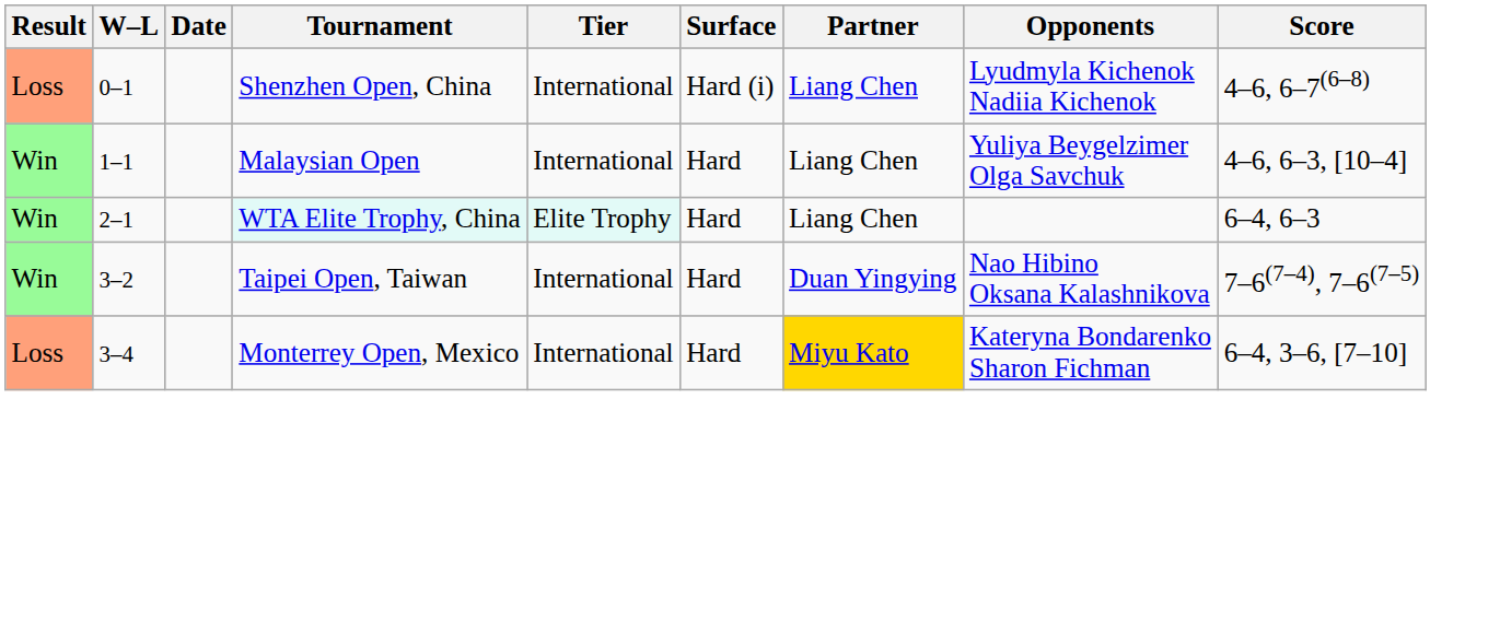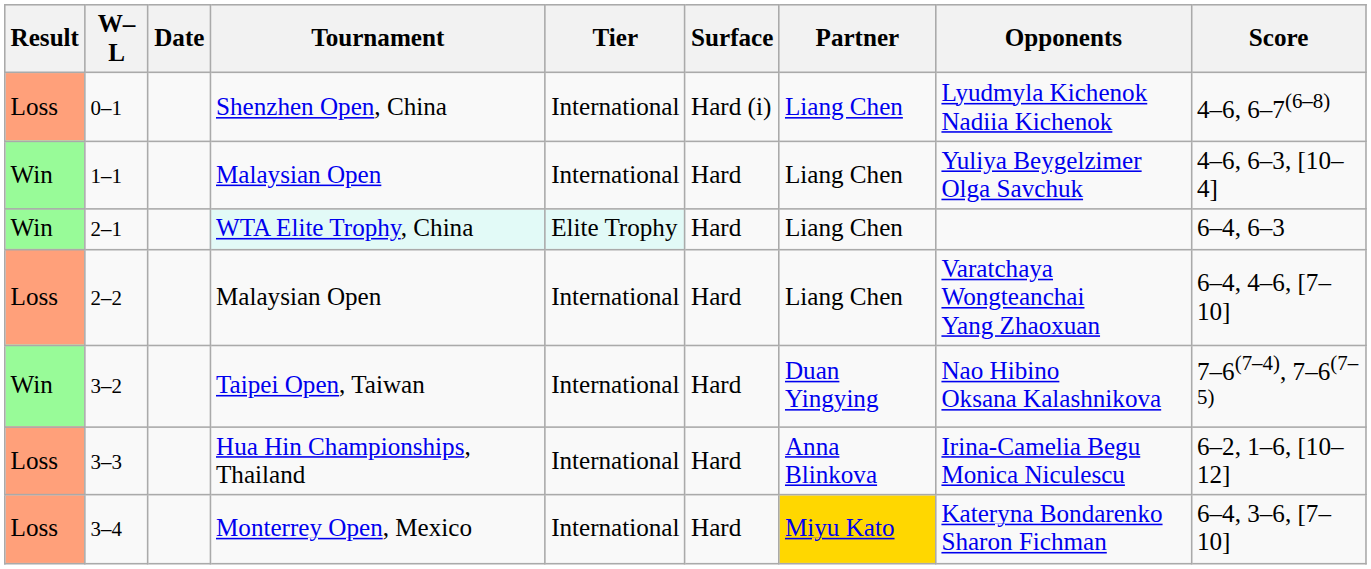+ row: Loss | 2–2 | Malaysian Open | International | Hard | Liang Chen | Varatchaya Wongteanchai Yang Zhaoxuan | 6–4, 4–6, [7–10]
+ row: Loss | 3–3 | Hua Hin Championships, Thailand | International | Hard | Anna Blinkova | Irina-Camelia Begu Monica Niculescu | 6–2, 1–6, [10–12]
